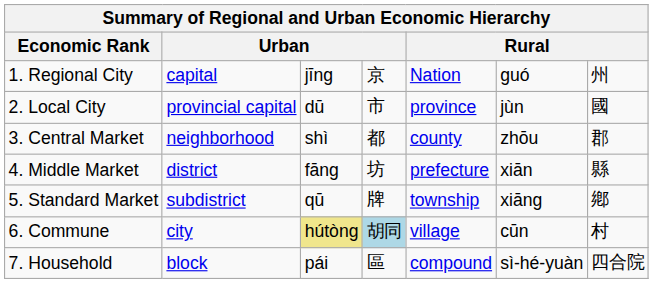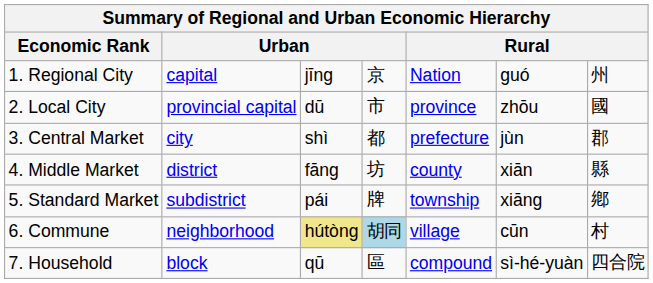2. Local City | column 6: jùn -> zhōu
3. Central Market | column 2: neighborhood -> city
3. Central Market | column 5: county -> prefecture
3. Central Market | column 6: zhōu -> jùn
4. Middle Market | column 5: prefecture -> county
5. Standard Market | column 3: qū -> pái
6. Commune | column 2: city -> neighborhood
7. Household | column 3: pái -> qū
